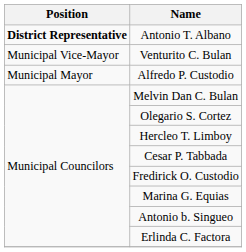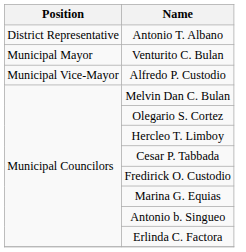Antonio T. Albano | Position: bold -> normal
Venturito C. Bulan | Position: Municipal Vice-Mayor -> Municipal Mayor
Alfredo P. Custodio | Position: Municipal Mayor -> Municipal Vice-Mayor
